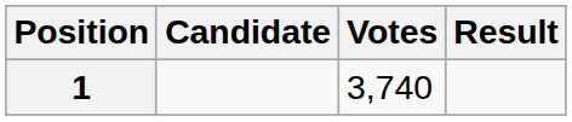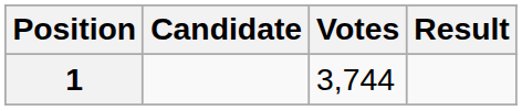1 | Votes: 3,740 -> 3,744
